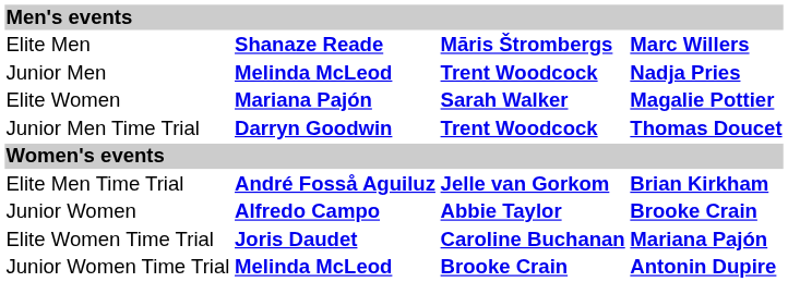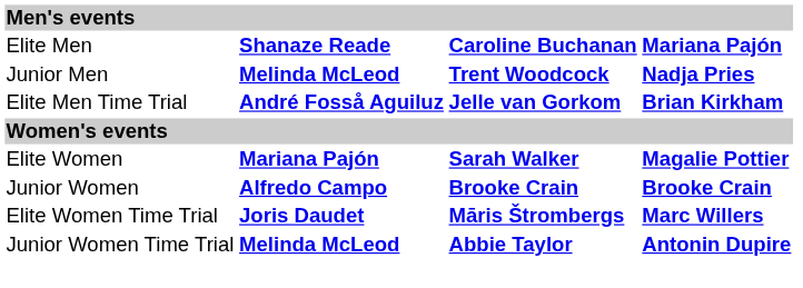Elite Men | column 3: Māris Štrombergs -> Caroline Buchanan
Elite Men | column 4: Marc Willers -> Mariana Pajón
rows swapped: Elite Men Time Trial <-> Elite Women
- row: Junior Men Time Trial | Darryn Goodwin | Trent Woodcock | Thomas Doucet
Junior Women | column 3: Abbie Taylor -> Brooke Crain
Elite Women Time Trial | column 3: Caroline Buchanan -> Māris Štrombergs
Elite Women Time Trial | column 4: Mariana Pajón -> Marc Willers
Junior Women Time Trial | column 3: Brooke Crain -> Abbie Taylor
